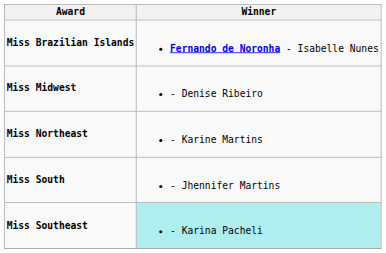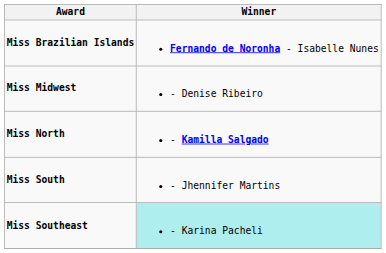+ row: Miss North | - Kamilla Salgado
- row: Miss Northeast | - Karine Martins
